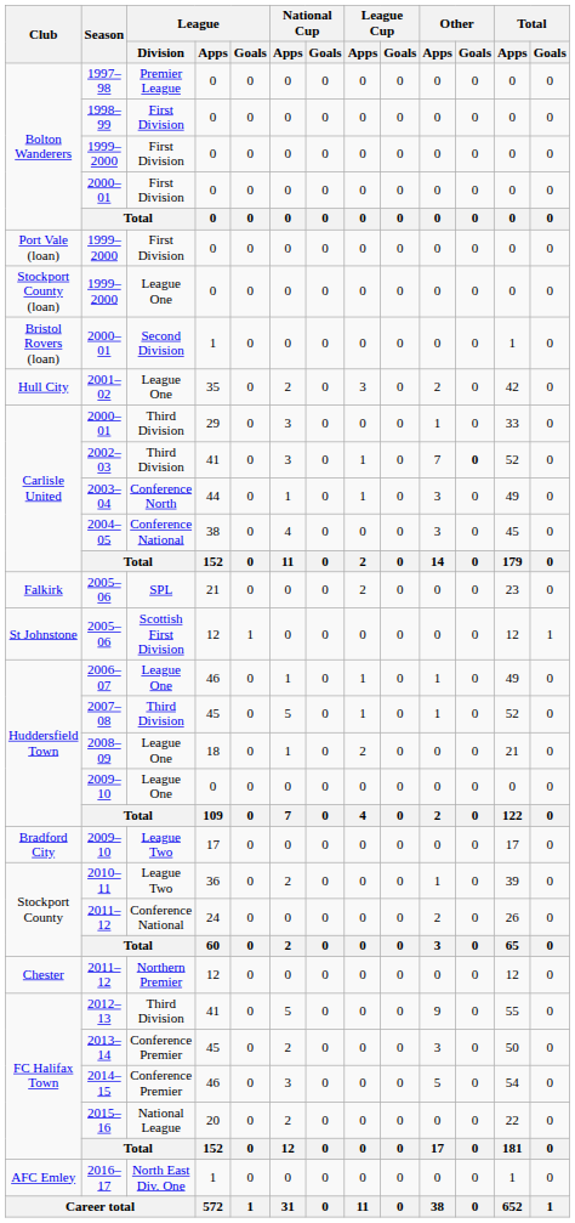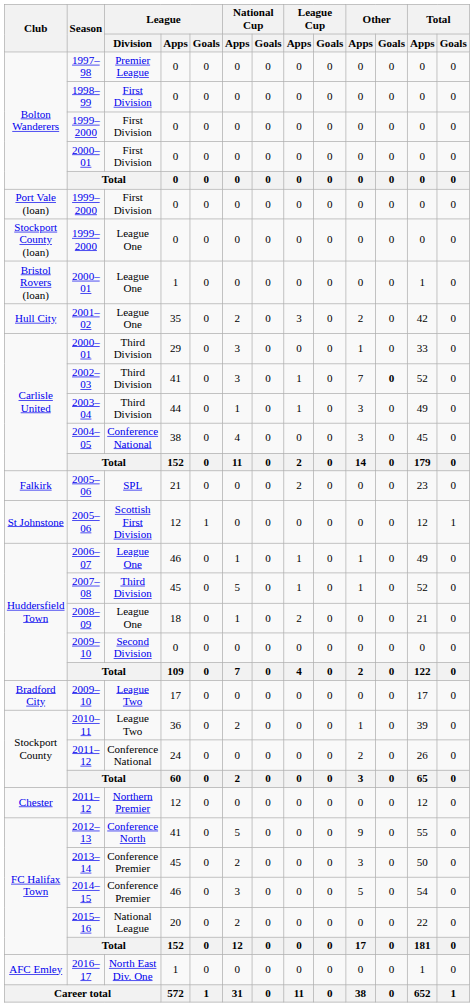Bristol Rovers (loan) / 2000–01 | League / Division: Second Division -> League One
2003–04 | League / Division: Conference North -> Third Division
Huddersfield Town / 2009–10 | League / Division: League One -> Second Division
2012–13 | League / Division: Third Division -> Conference North
